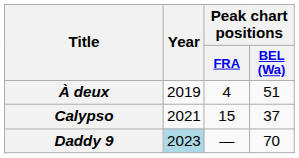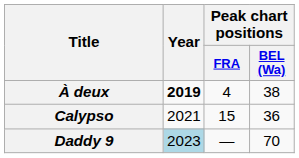À deux | Year: normal -> bold
À deux | Peak chart positions / BEL (Wa): 51 -> 38
Calypso | Peak chart positions / BEL (Wa): 37 -> 36
